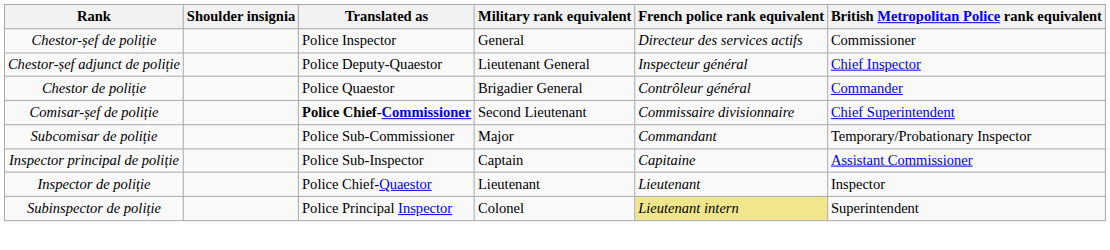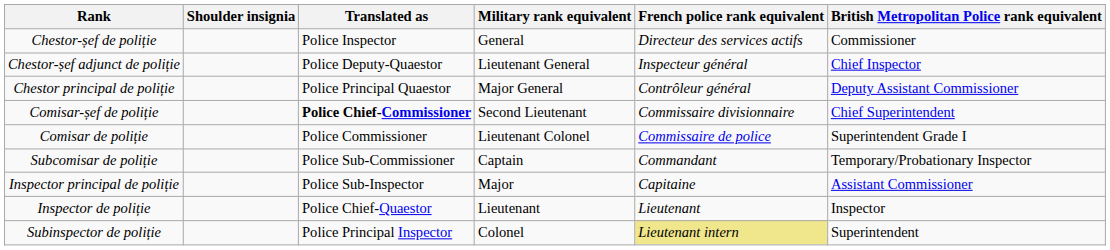+ row: Chestor principal de poliție | Police Principal Quaestor | Major General | Contrôleur général | Deputy Assistant Commissioner
- row: Chestor de poliție | Police Quaestor | Brigadier General | Contrôleur général | Commander
+ row: Comisar de poliție | Police Commissioner | Lieutenant Colonel | Commissaire de police | Superintendent Grade I
Subcomisar de poliție | Military rank equivalent: Major -> Captain
Inspector principal de poliție | Military rank equivalent: Captain -> Major
